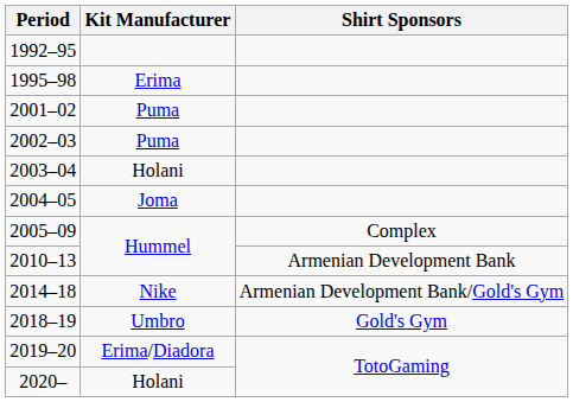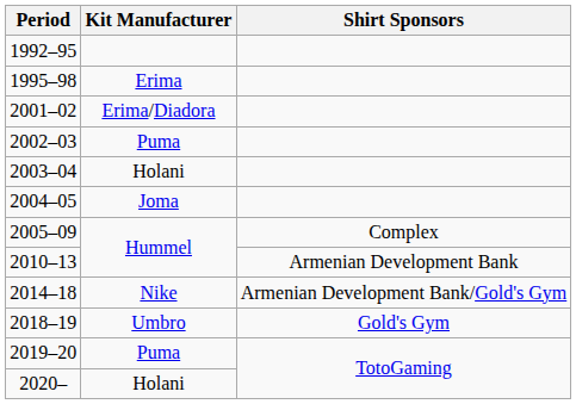2001–02 | Kit Manufacturer: Puma -> Erima/Diadora
2019–20 | Kit Manufacturer: Erima/Diadora -> Puma
